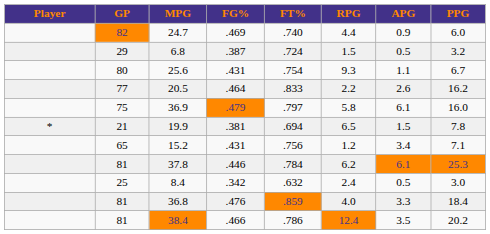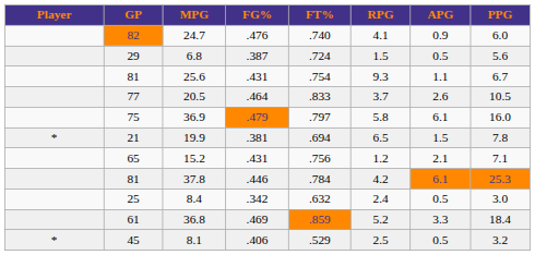24.7 | FG%: .469 -> .476
24.7 | RPG: 4.4 -> 4.1
6.8 | PPG: 3.2 -> 5.6
25.6 | GP: 80 -> 81
20.5 | RPG: 2.2 -> 3.7
20.5 | PPG: 16.2 -> 10.5
15.2 | APG: 3.4 -> 2.1
37.8 | RPG: 6.2 -> 4.2
36.8 | GP: 81 -> 61
36.8 | FG%: .476 -> .469
36.8 | RPG: 4.0 -> 5.2
- row: 81 | 38.4 | .466 | .786 | 12.4 | 3.5 | 20.2
+ row: * | 45 | 8.1 | .406 | .529 | 2.5 | 0.5 | 3.2
